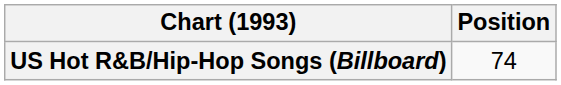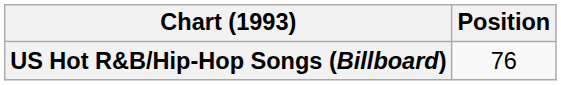US Hot R&B/Hip-Hop Songs (Billboard) | Position: 74 -> 76
